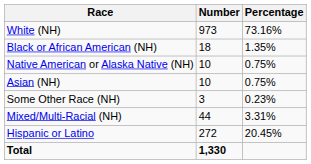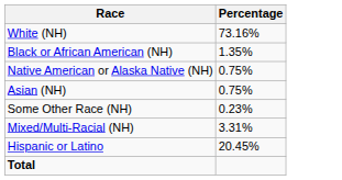- column: Number | 973 | 18 | 10 | 10 | 3 | 44 | 272 | 1,330
